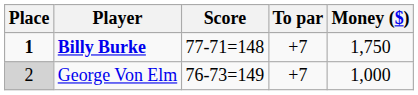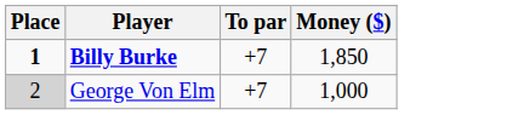- column: Score | 77-71=148 | 76-73=149
Billy Burke | Money ($): 1,750 -> 1,850
